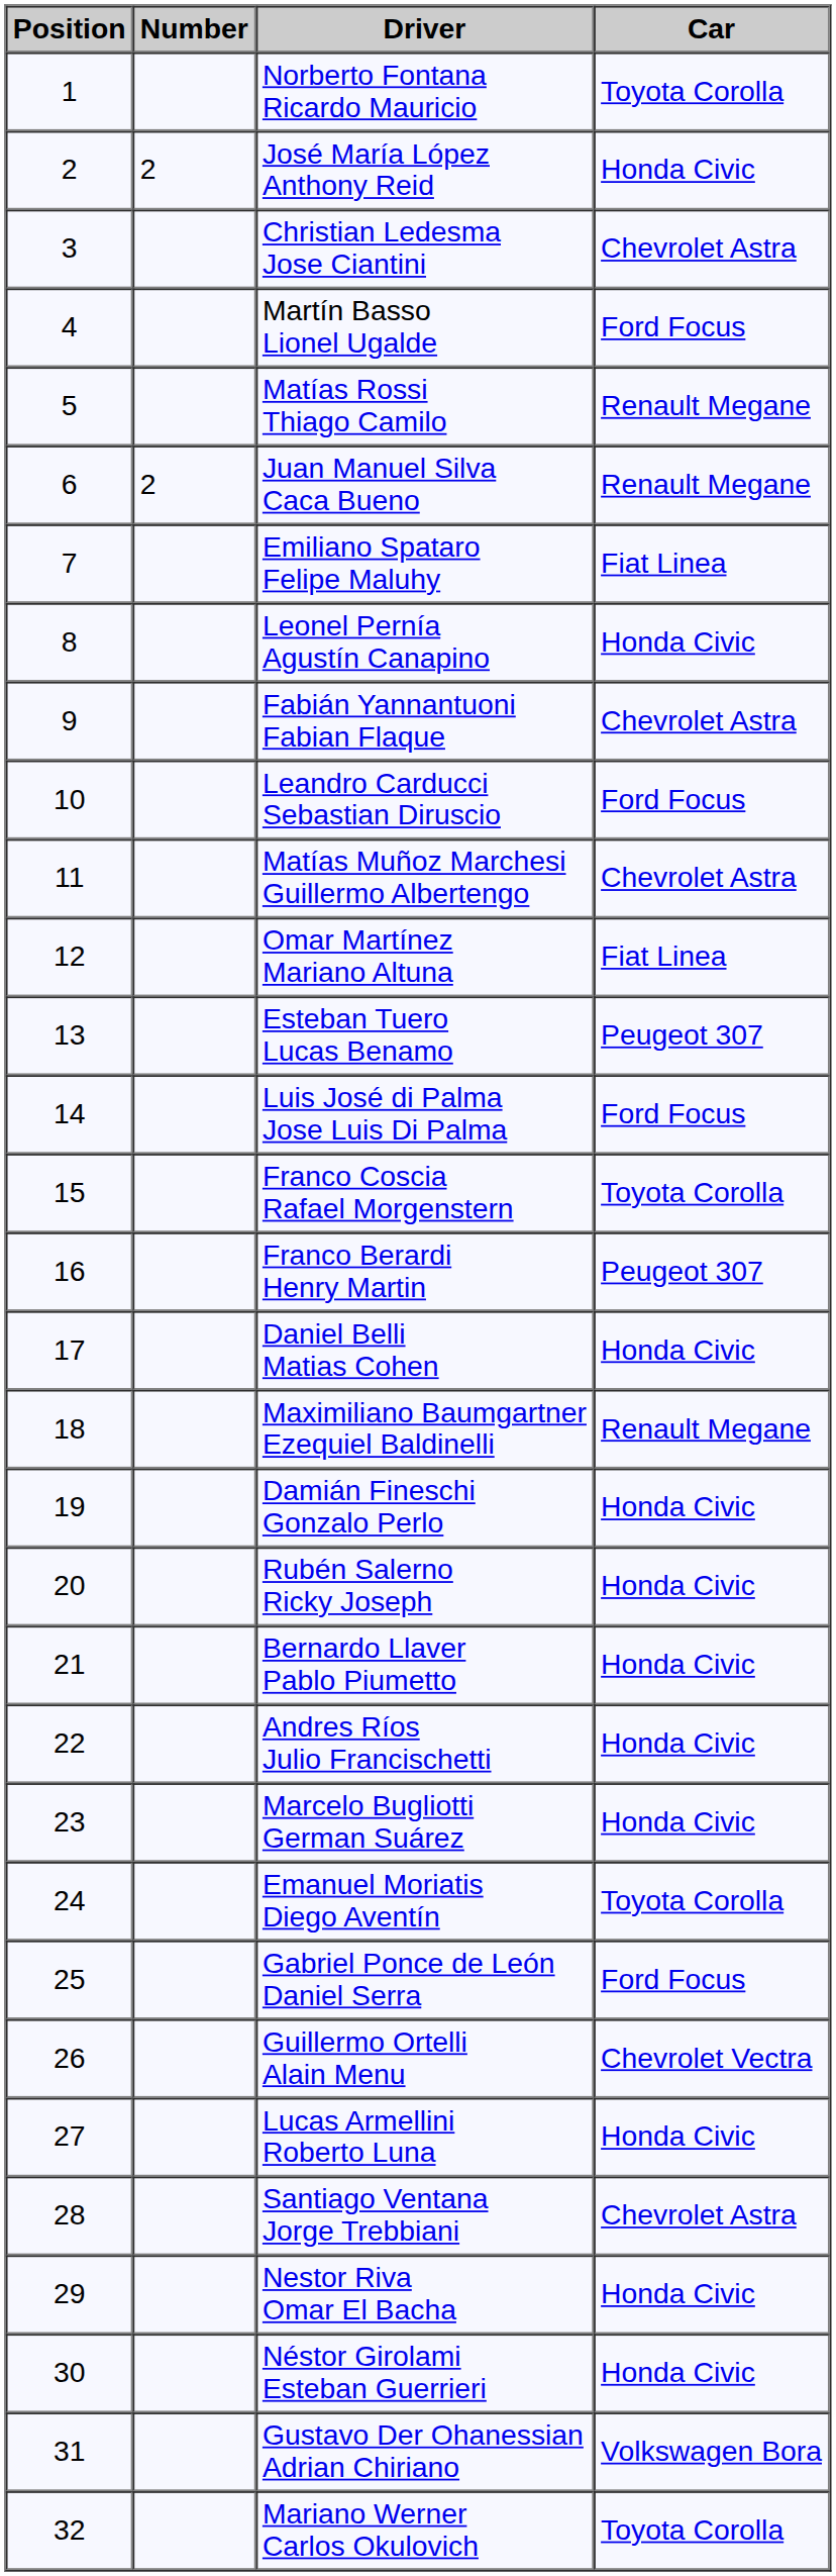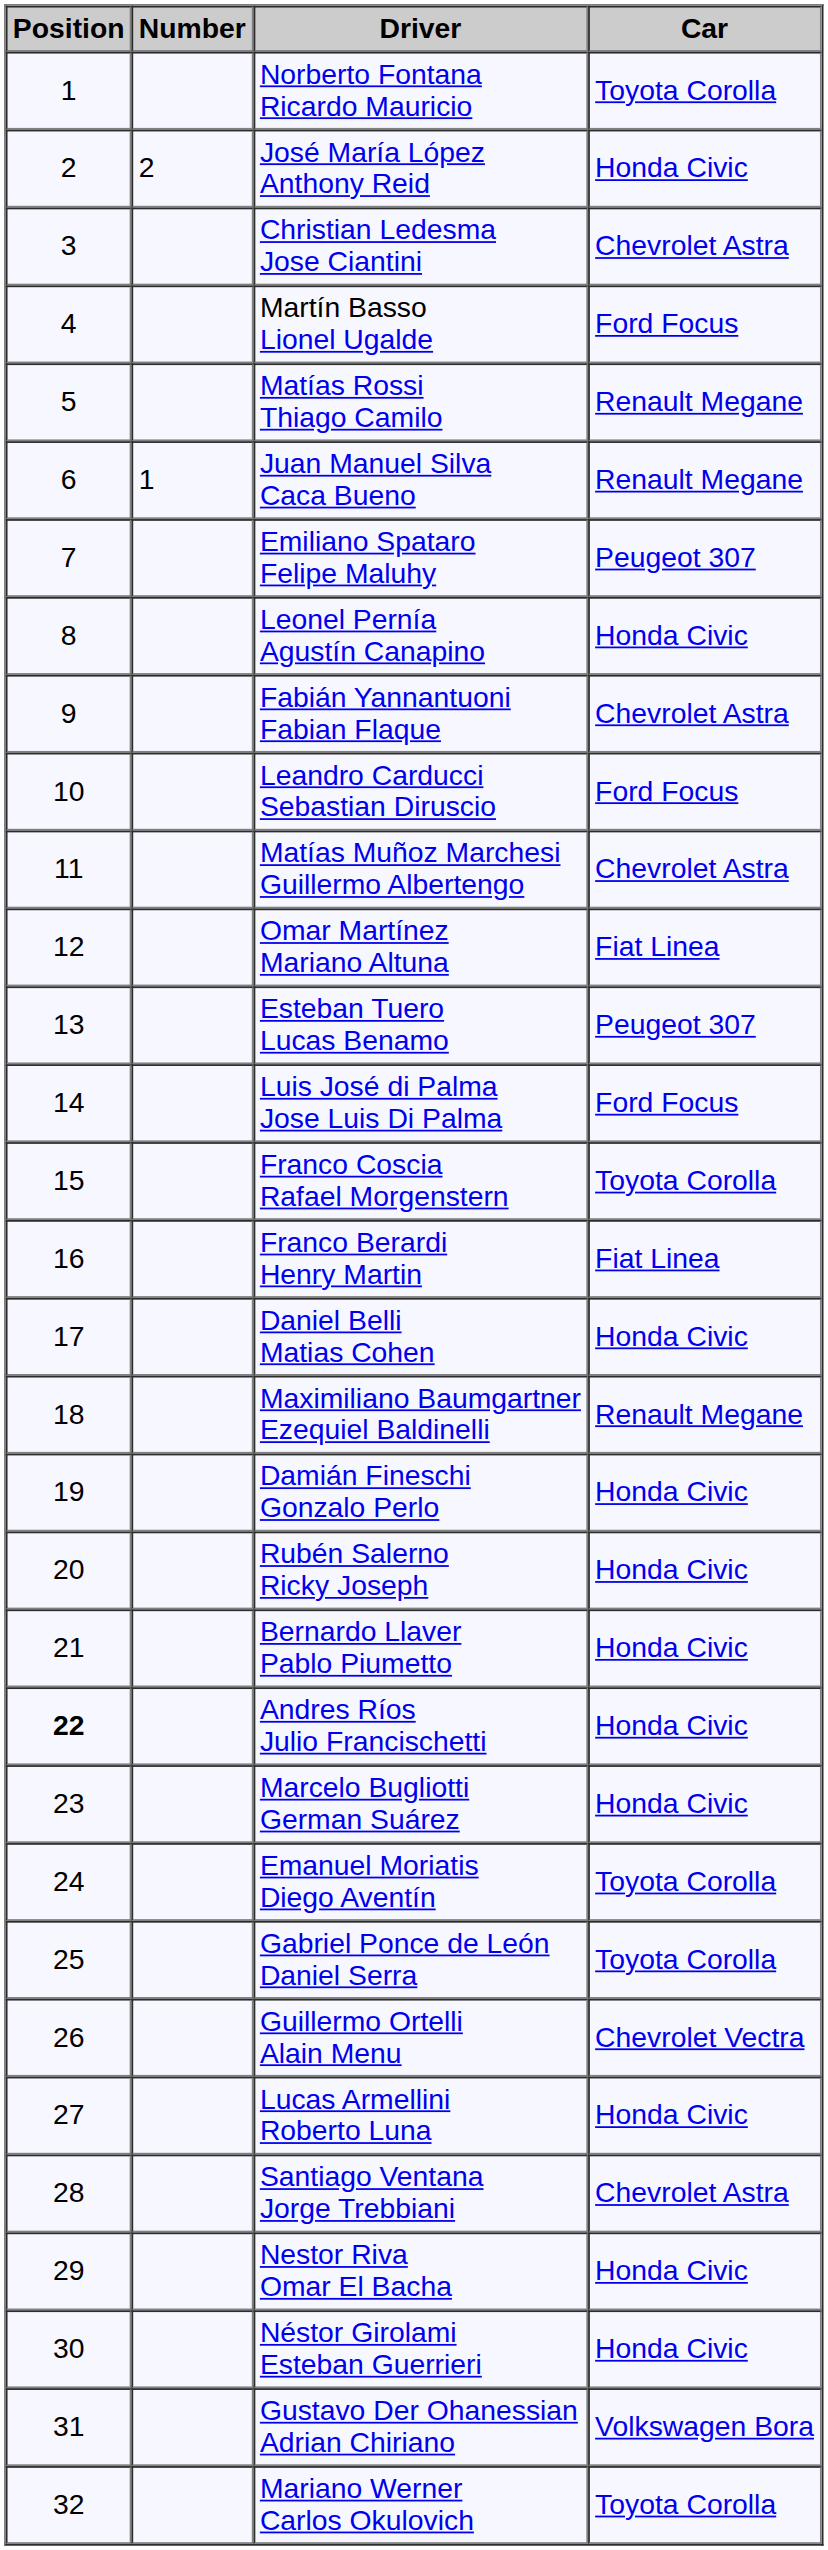Juan Manuel Silva Caca Bueno | Number: 2 -> 1
Emiliano Spataro Felipe Maluhy | Car: Fiat Linea -> Peugeot 307
Franco Berardi Henry Martin | Car: Peugeot 307 -> Fiat Linea
Andres Ríos Julio Francischetti | Position: normal -> bold
Gabriel Ponce de León Daniel Serra | Car: Ford Focus -> Toyota Corolla
